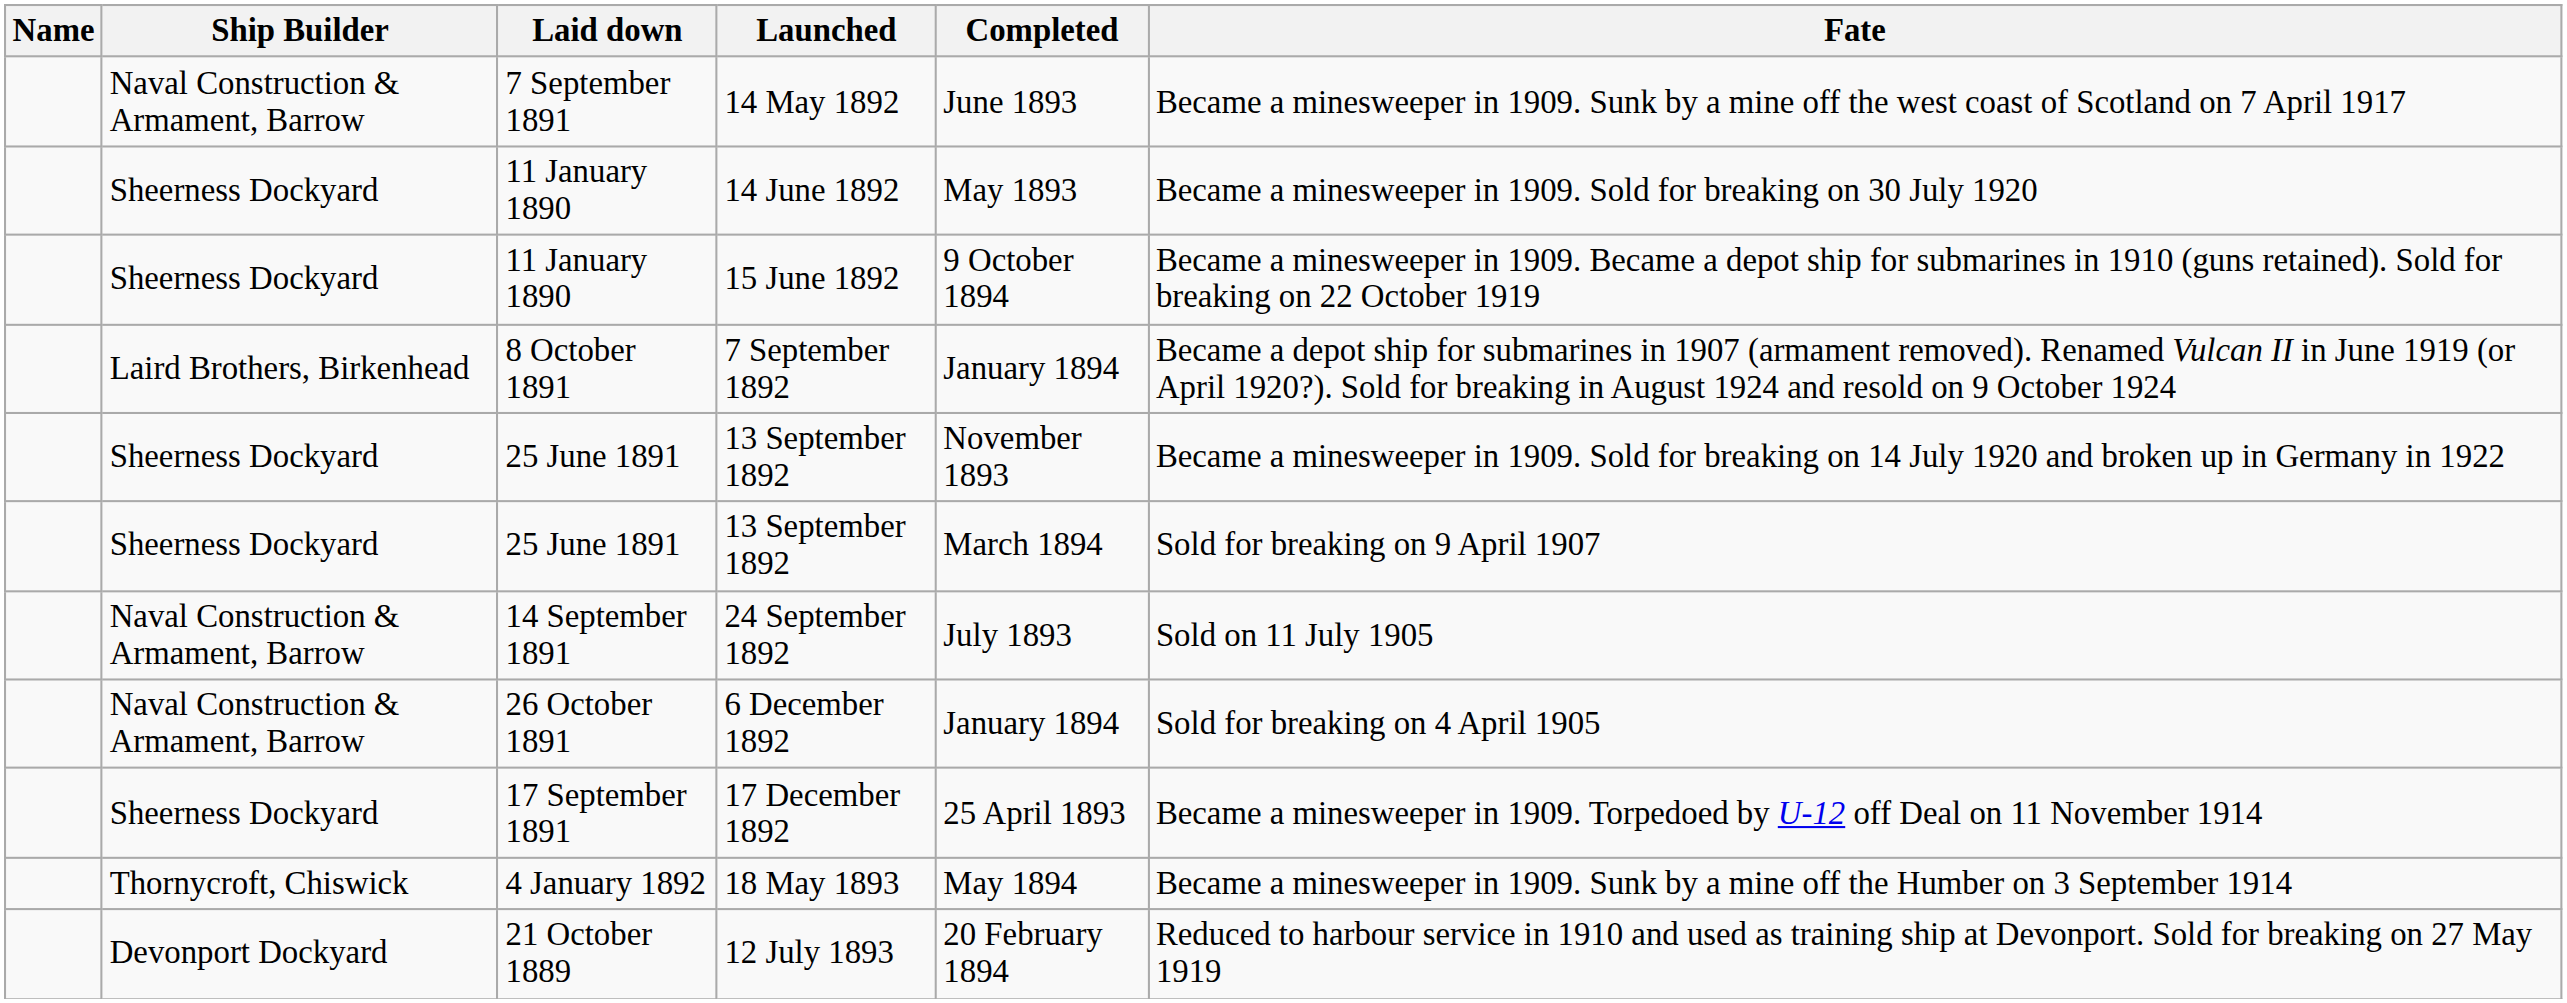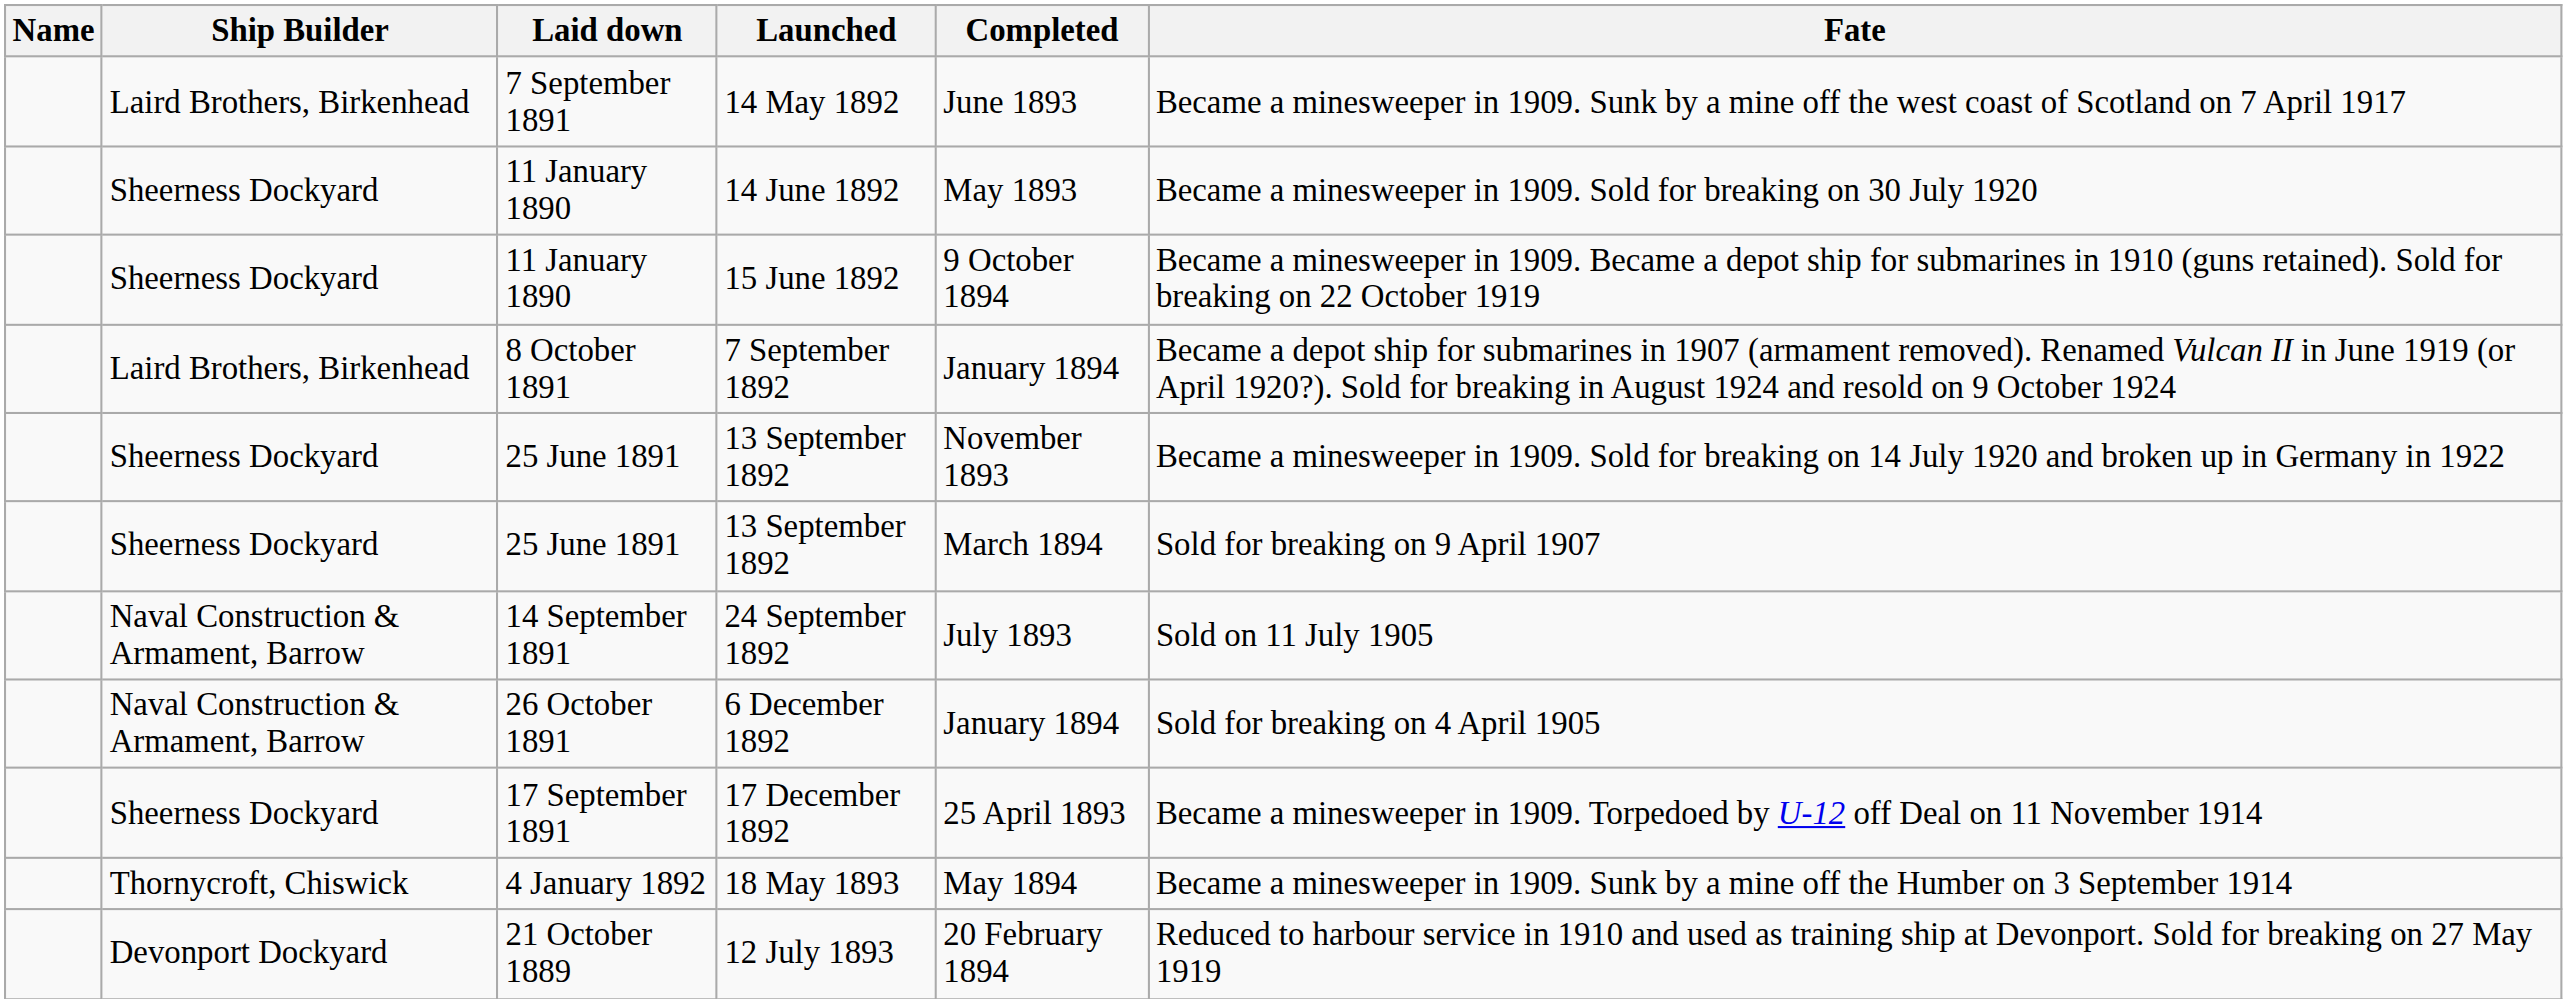14 May 1892 | Ship Builder: Naval Construction & Armament, Barrow -> Laird Brothers, Birkenhead
